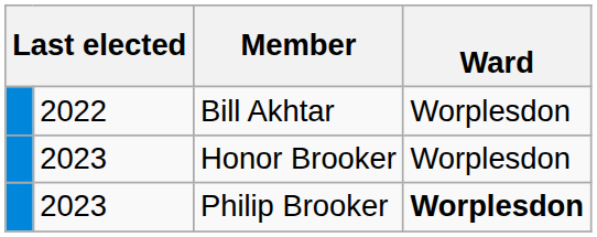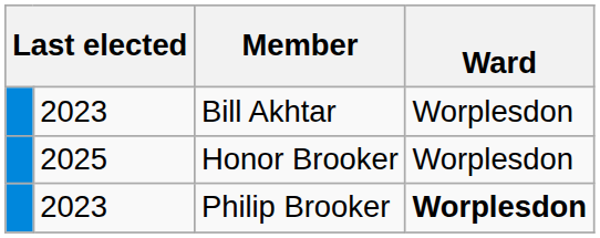Bill Akhtar | column 2: 2022 -> 2023
Honor Brooker | column 2: 2023 -> 2025
